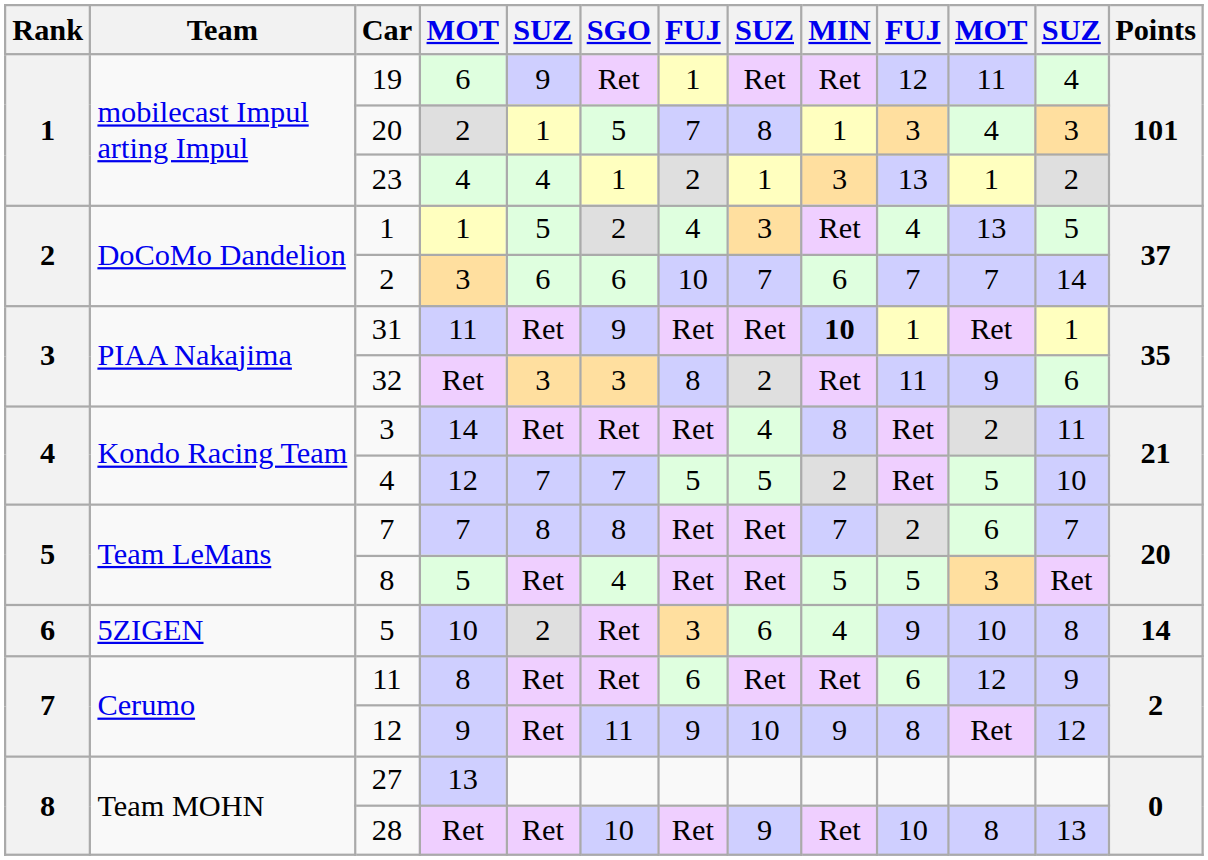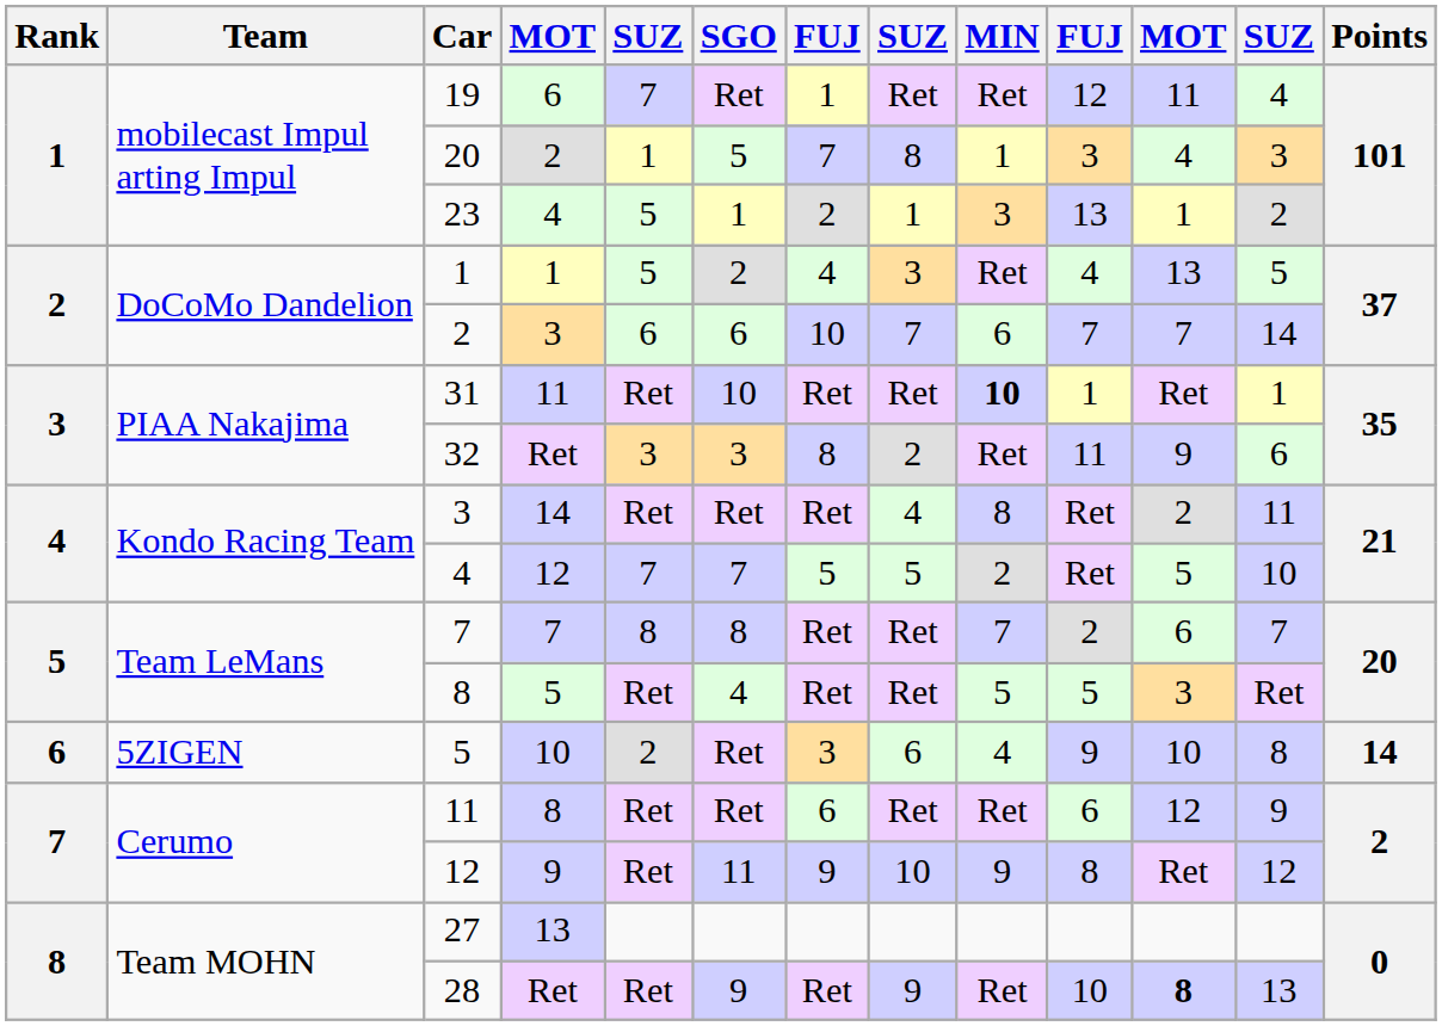19 | column 5: 9 -> 7
23 | column 5: 4 -> 5
31 | SGO: 9 -> 10
28 | SGO: 10 -> 9
28 | column 11: normal -> bold
